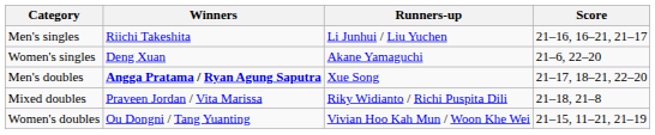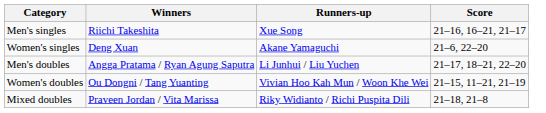Men's singles | Runners-up: Li Junhui / Liu Yuchen -> Xue Song
Men's doubles | Winners: bold -> normal
Men's doubles | Runners-up: Xue Song -> Li Junhui / Liu Yuchen
rows swapped: Women's doubles <-> Mixed doubles
